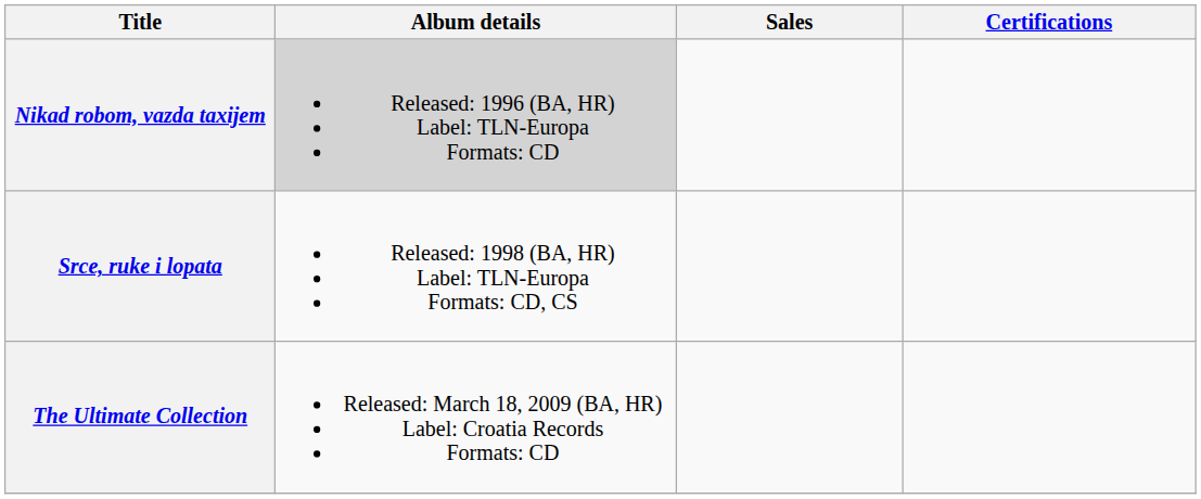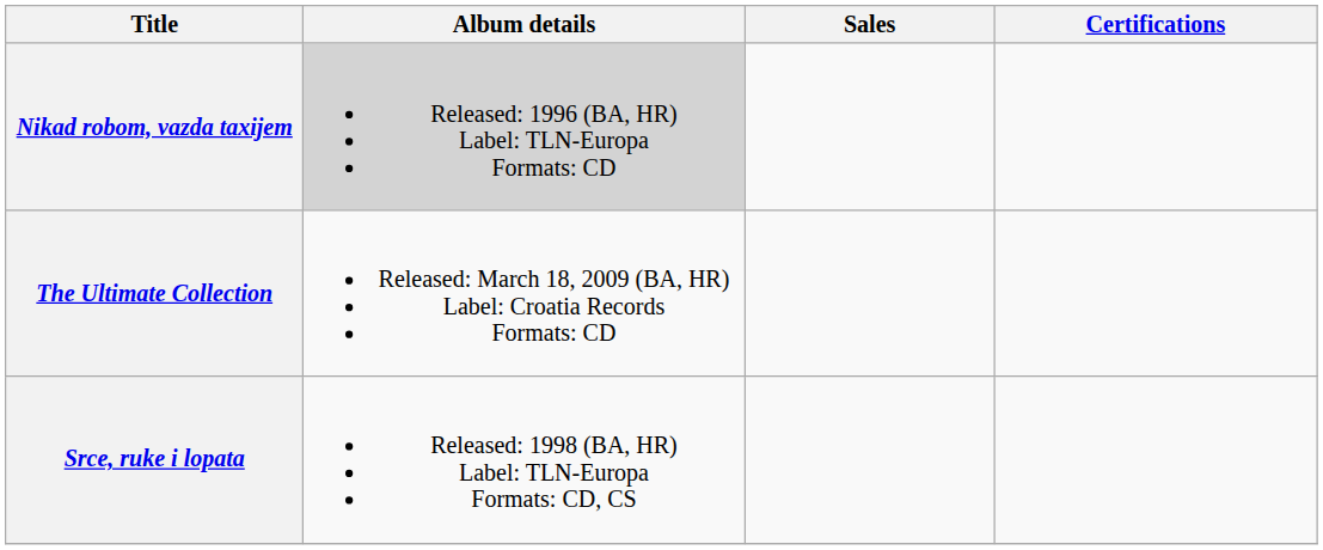rows swapped: Srce, ruke i lopata <-> The Ultimate Collection
